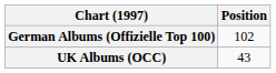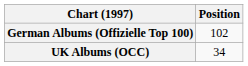UK Albums (OCC) | Position: 43 -> 34
